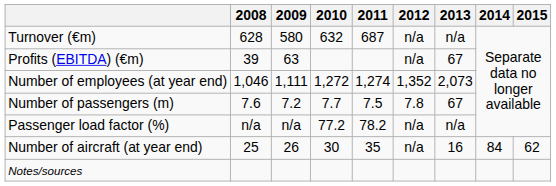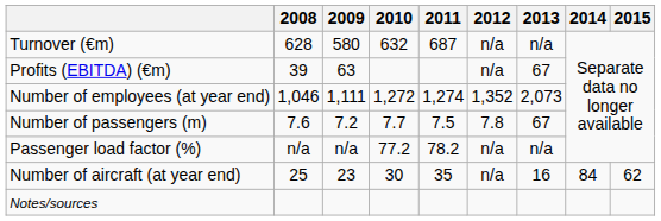Number of aircraft (at year end) | 2009: 26 -> 23
